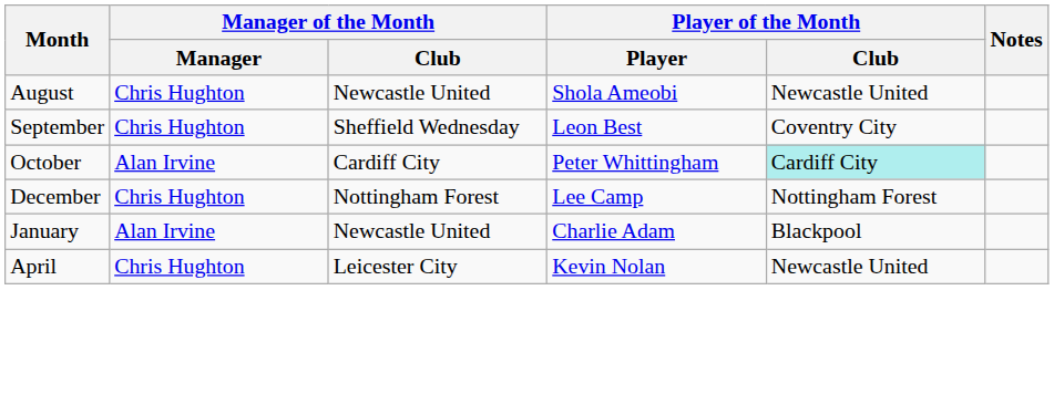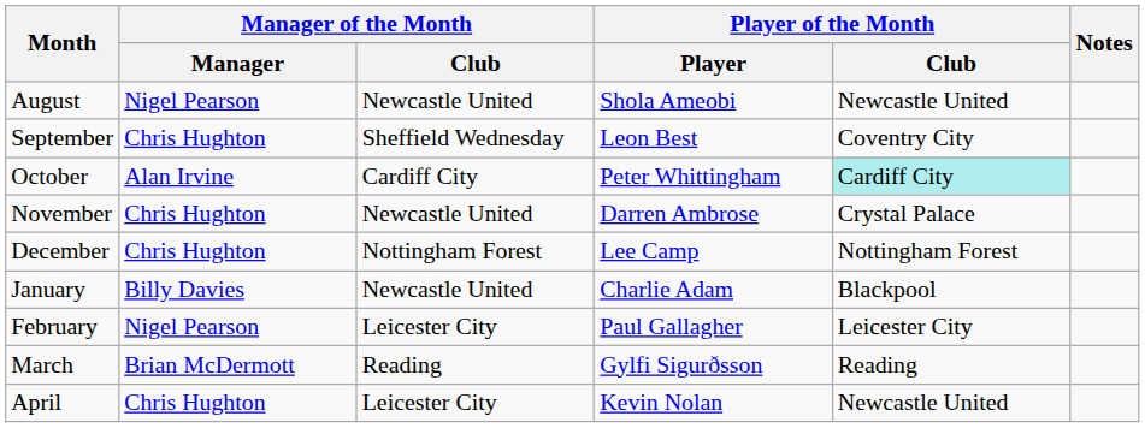August | Manager of the Month / Manager: Chris Hughton -> Nigel Pearson
+ row: November | Chris Hughton | Newcastle United | Darren Ambrose | Crystal Palace
January | Manager of the Month / Manager: Alan Irvine -> Billy Davies
+ row: February | Nigel Pearson | Leicester City | Paul Gallagher | Leicester City
+ row: March | Brian McDermott | Reading | Gylfi Sigurðsson | Reading
